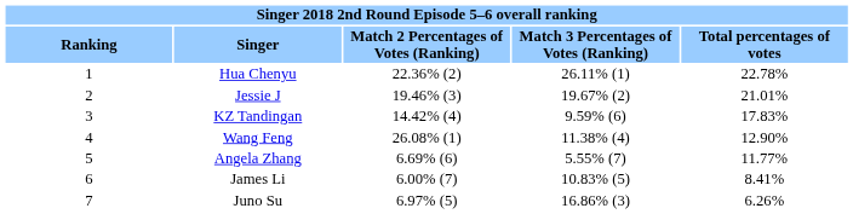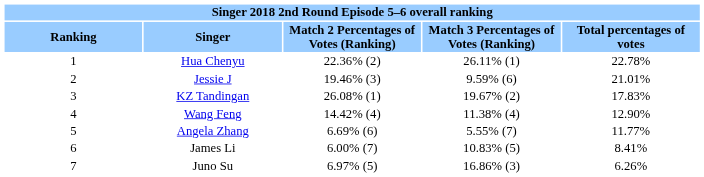Jessie J | column 4: 19.67% (2) -> 9.59% (6)
KZ Tandingan | column 3: 14.42% (4) -> 26.08% (1)
KZ Tandingan | column 4: 9.59% (6) -> 19.67% (2)
Wang Feng | column 3: 26.08% (1) -> 14.42% (4)
